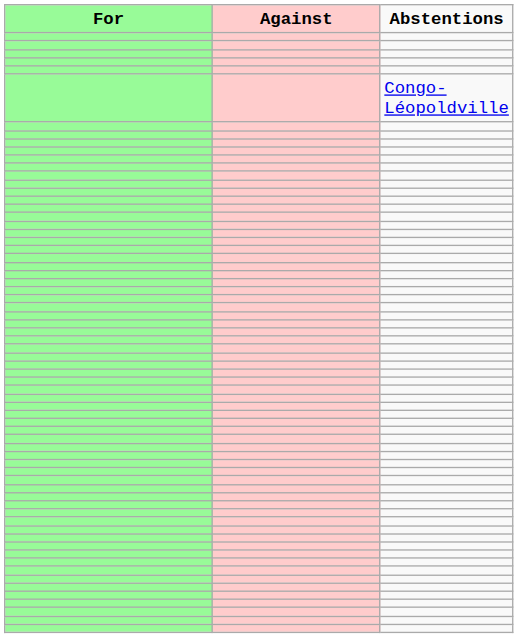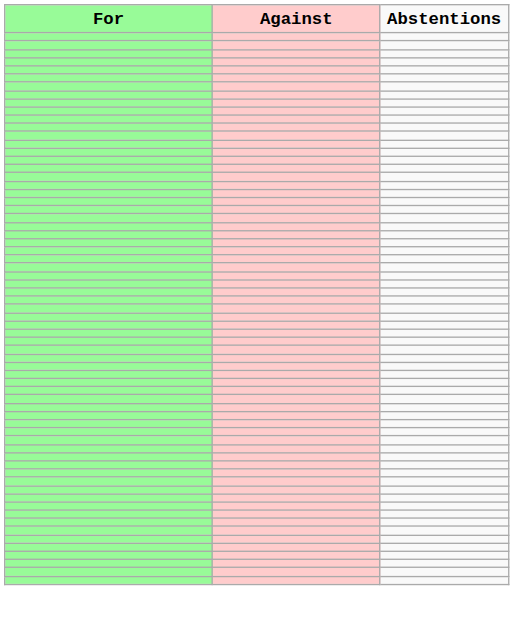- row: Congo-Léopoldville
